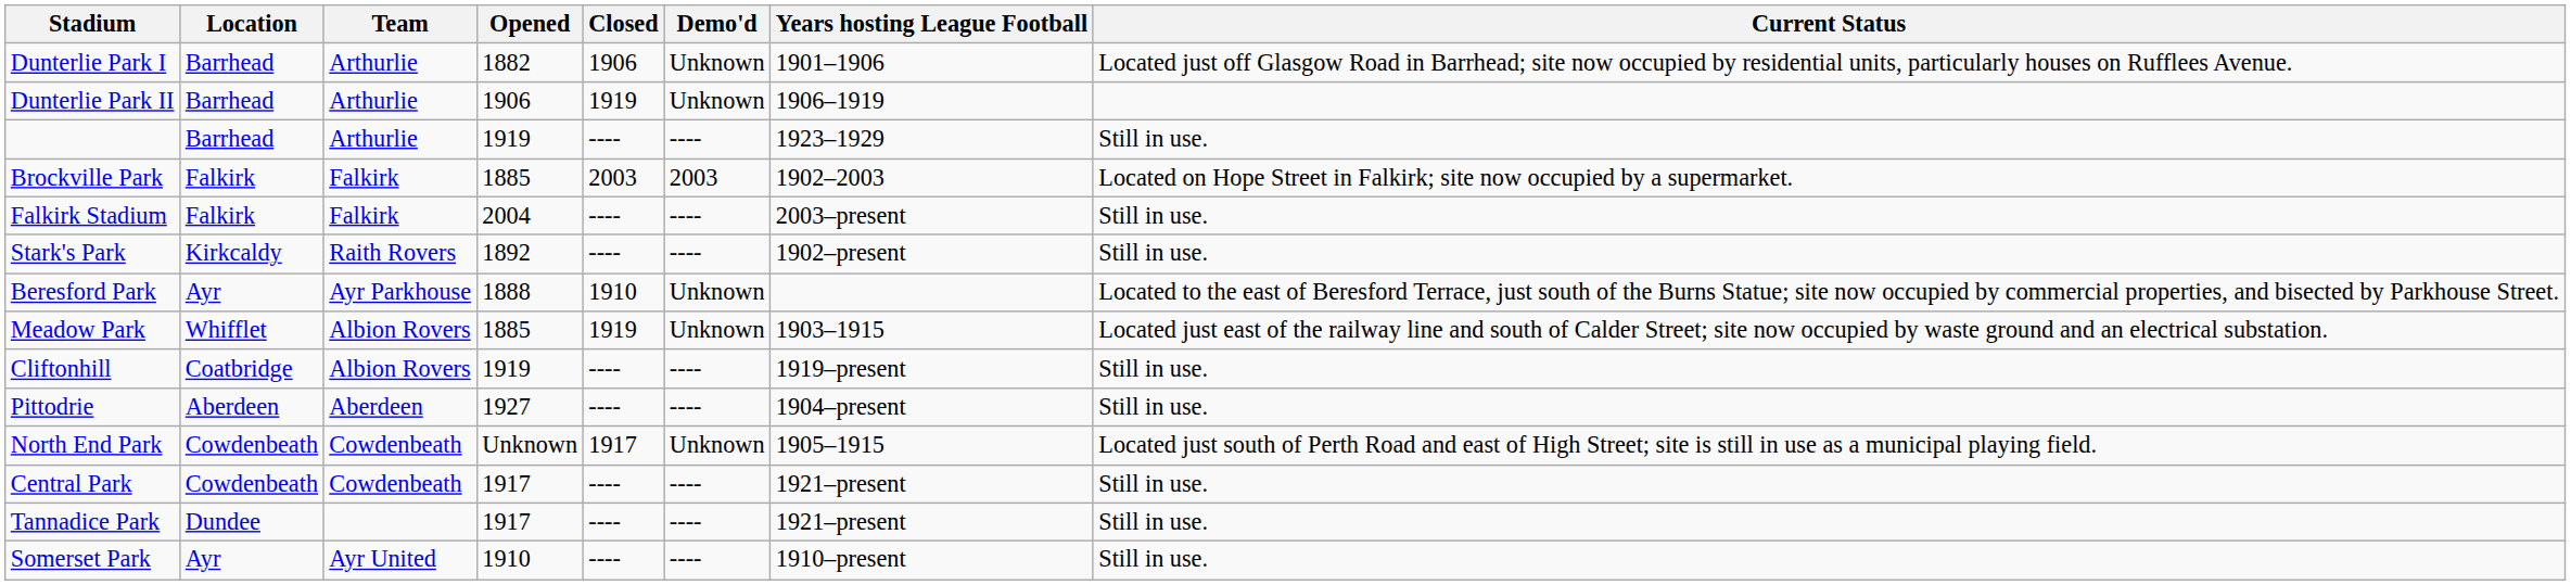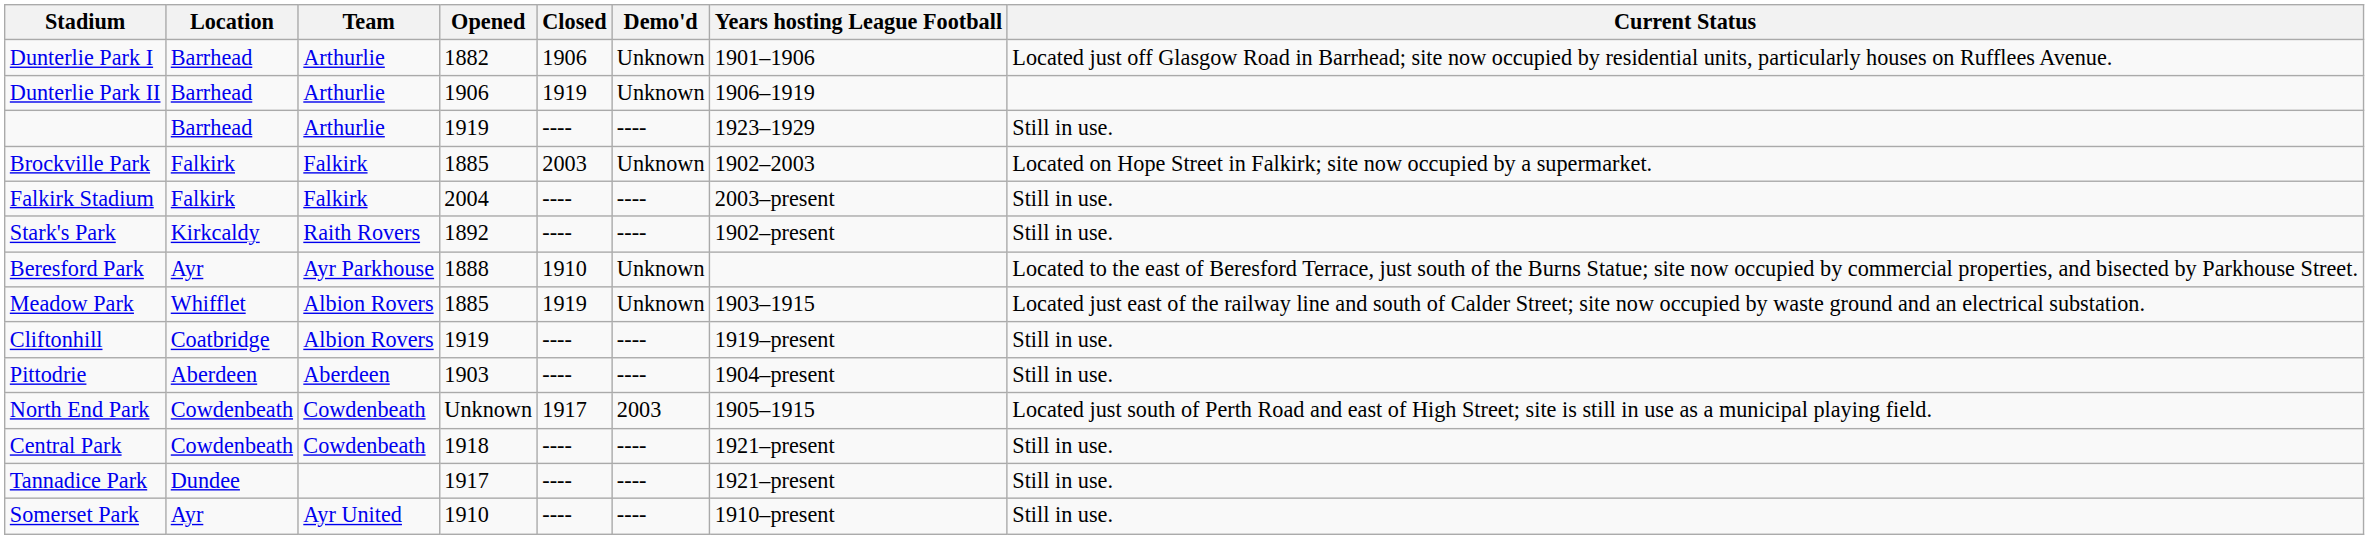Brockville Park | Demo'd: 2003 -> Unknown
Pittodrie | Opened: 1927 -> 1903
North End Park | Demo'd: Unknown -> 2003
Central Park | Opened: 1917 -> 1918
